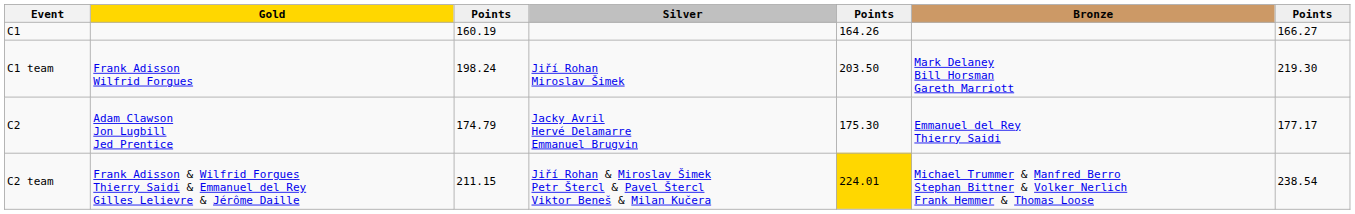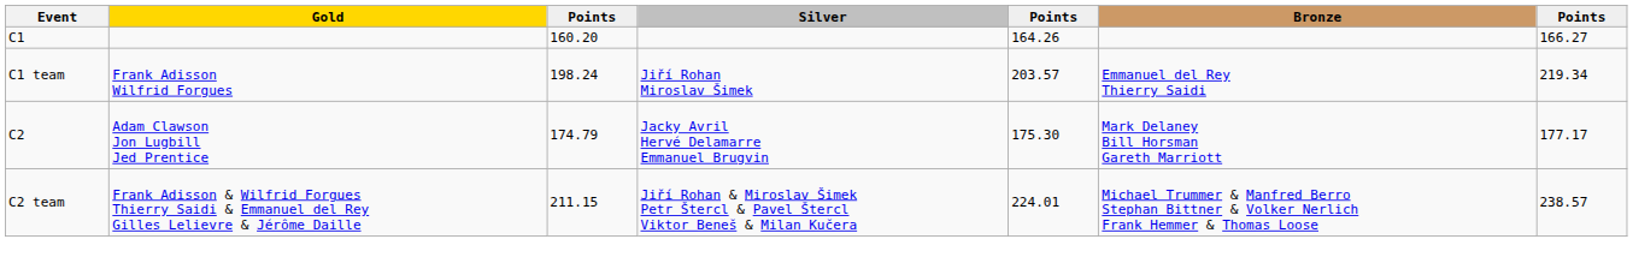C1 | column 3: 160.19 -> 160.20
C1 team | column 5: 203.50 -> 203.57
C1 team | Bronze: Mark Delaney Bill Horsman Gareth Marriott -> Emmanuel del Rey Thierry Saidi
C1 team | column 7: 219.30 -> 219.34
C2 | Bronze: Emmanuel del Rey Thierry Saidi -> Mark Delaney Bill Horsman Gareth Marriott
C2 team | column 5: gold background -> no background
C2 team | column 7: 238.54 -> 238.57
